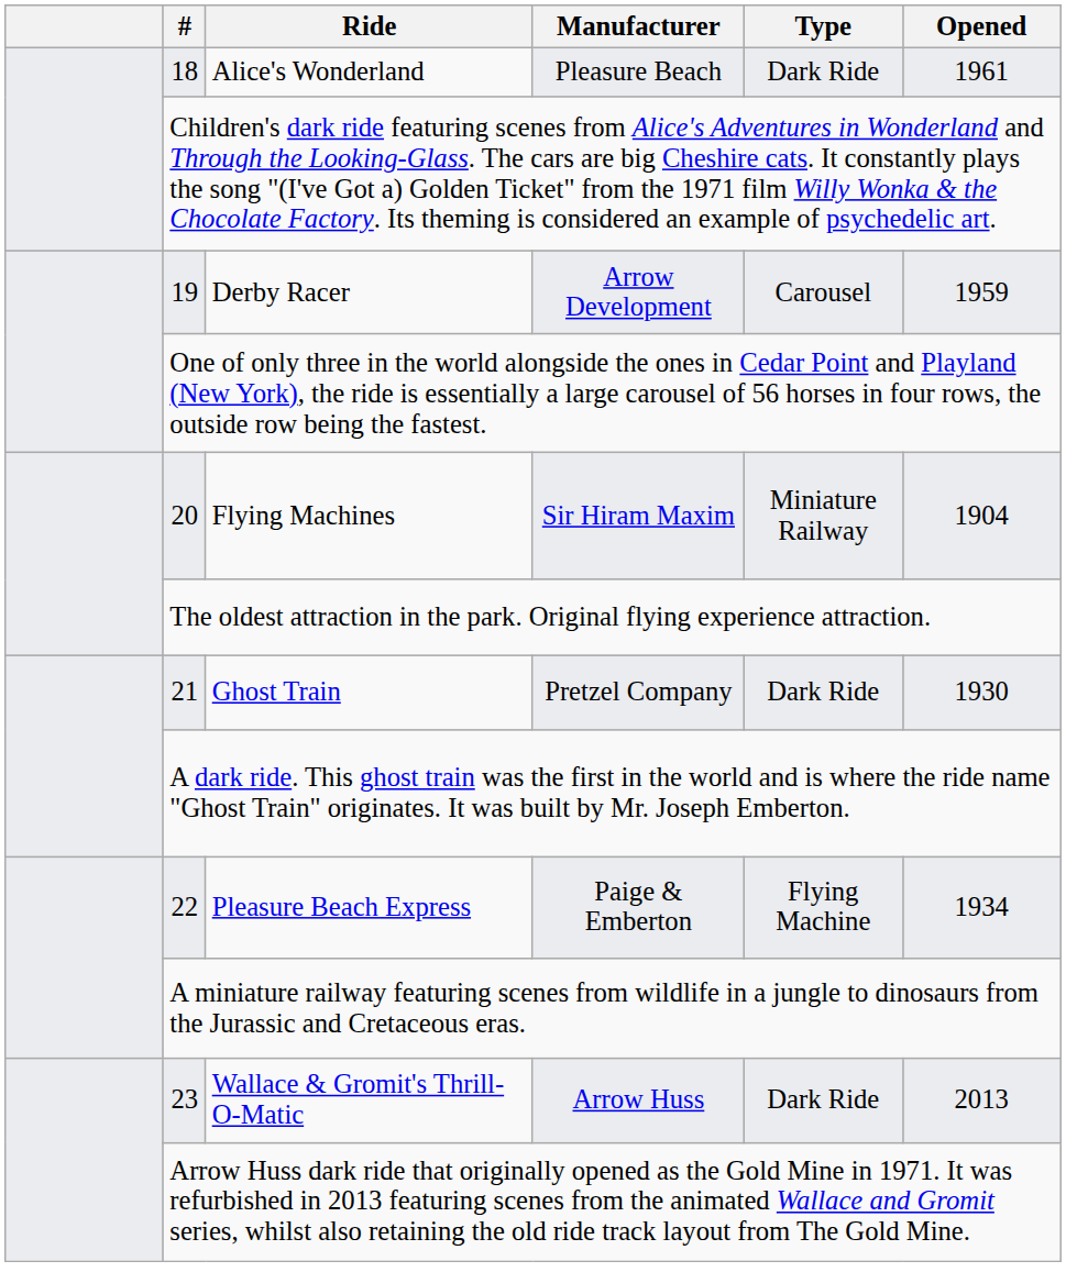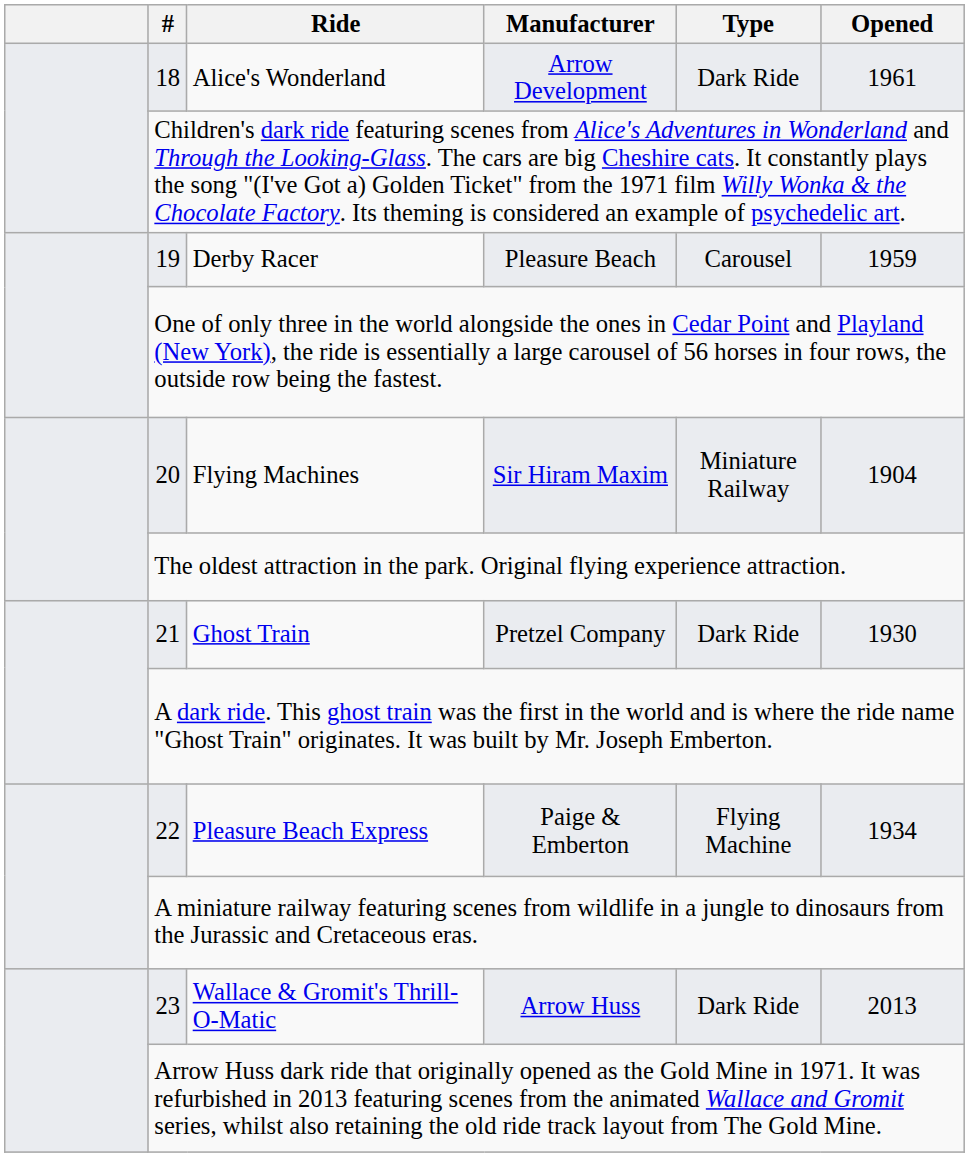18 | Manufacturer: Pleasure Beach -> Arrow Development
19 | Manufacturer: Arrow Development -> Pleasure Beach
